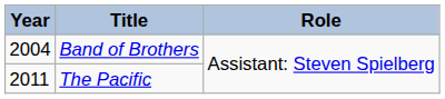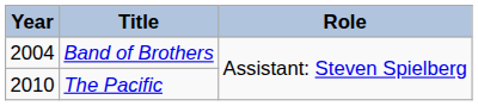The Pacific | Year: 2011 -> 2010
